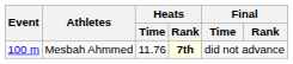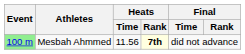Mesbah Ahmmed | Event: no background -> lightgreen background
Mesbah Ahmmed | Heats / Time: 11.76 -> 11.56
